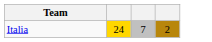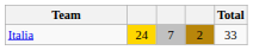+ column: Total | 33
